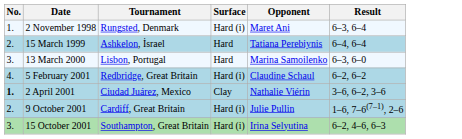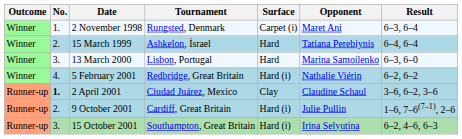+ column: Outcome | Winner | Winner | Winner | Winner | Runner-up | Runner-up | Runner-up
2 November 1998 | Surface: Hard (i) -> Carpet (i)
5 February 2001 | Opponent: Claudine Schaul -> Nathalie Viérin
2 April 2001 | Opponent: Nathalie Viérin -> Claudine Schaul
